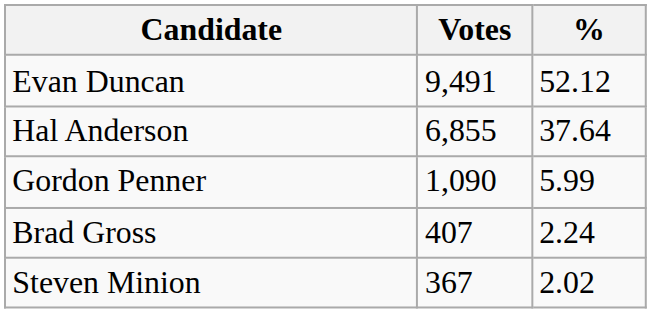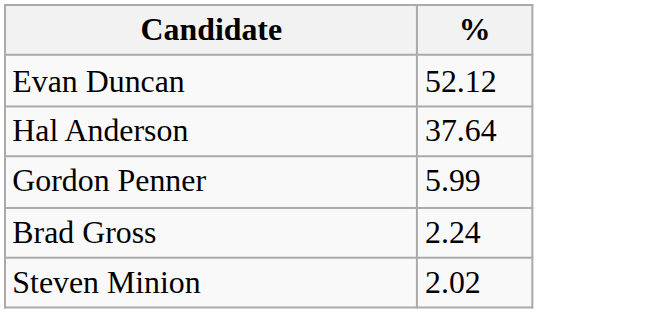- column: Votes | 9,491 | 6,855 | 1,090 | 407 | 367
